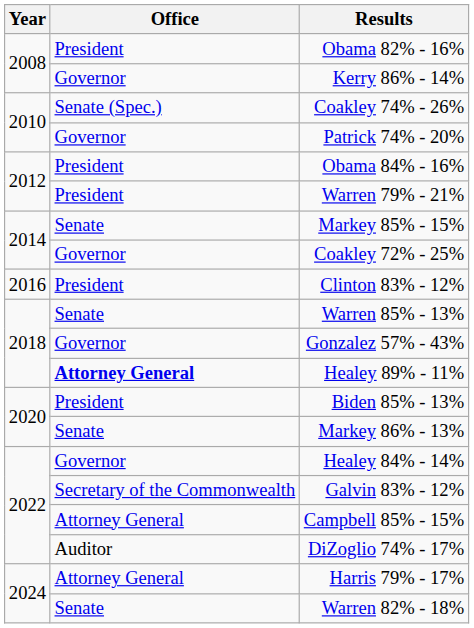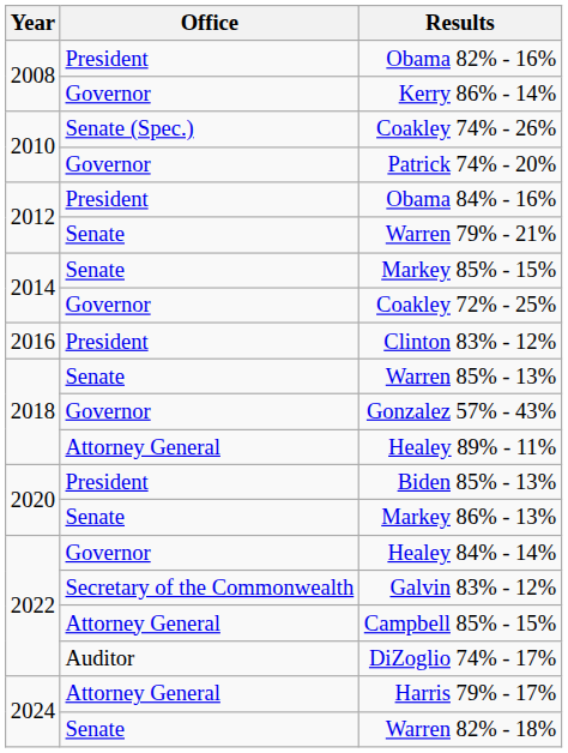Warren 79% - 21% | Office: President -> Senate
Healey 89% - 11% | Office: bold -> normal
